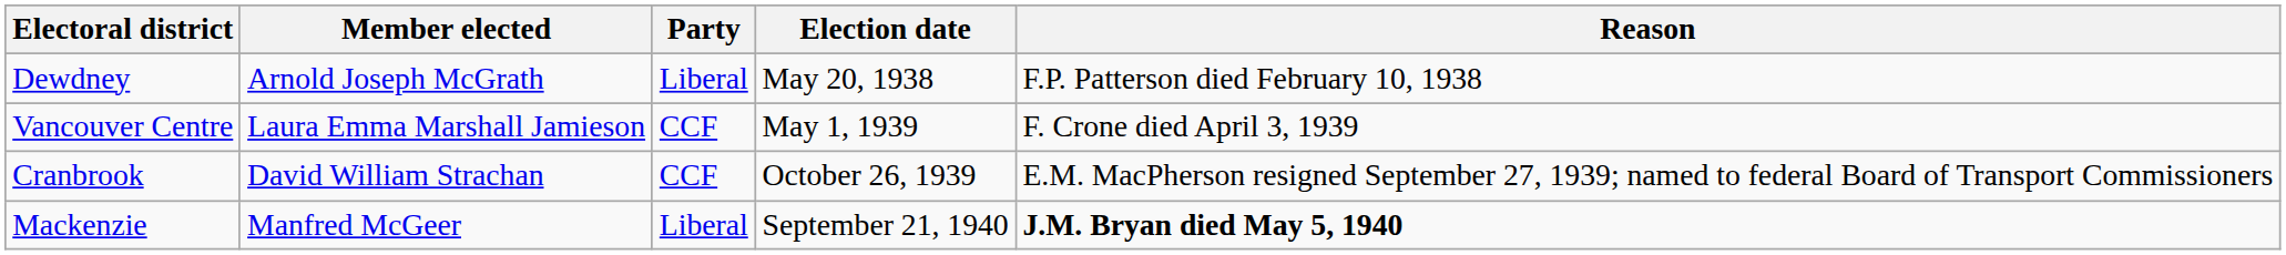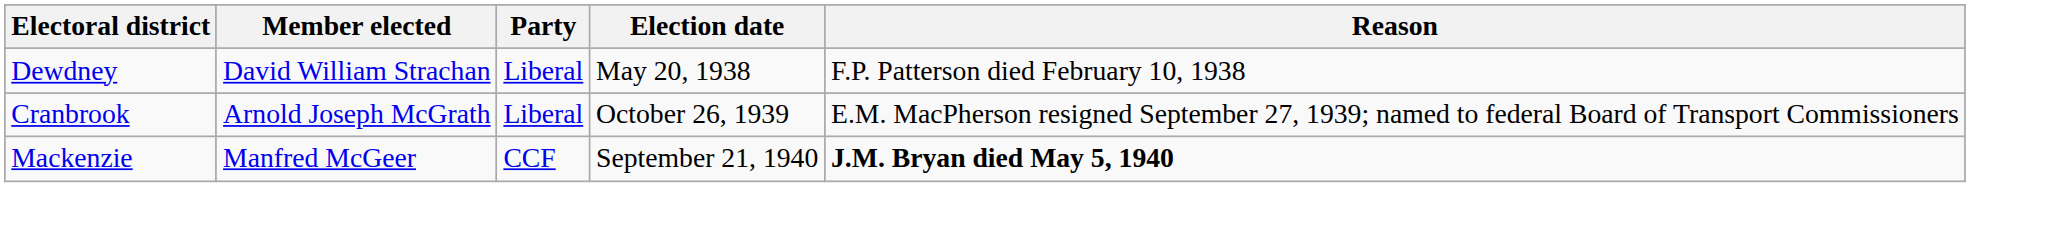Dewdney | Member elected: Arnold Joseph McGrath -> David William Strachan
- row: Vancouver Centre | Laura Emma Marshall Jamieson | CCF | May 1, 1939 | F. Crone died April 3, 1939
Cranbrook | Member elected: David William Strachan -> Arnold Joseph McGrath
Cranbrook | Party: CCF -> Liberal
Mackenzie | Party: Liberal -> CCF
